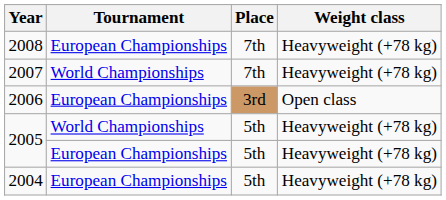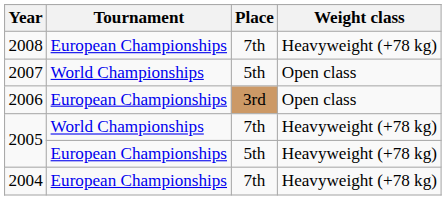2007 | Place: 7th -> 5th
2007 | Weight class: Heavyweight (+78 kg) -> Open class
2005 / World Championships | Place: 5th -> 7th
2004 | Place: 5th -> 7th
